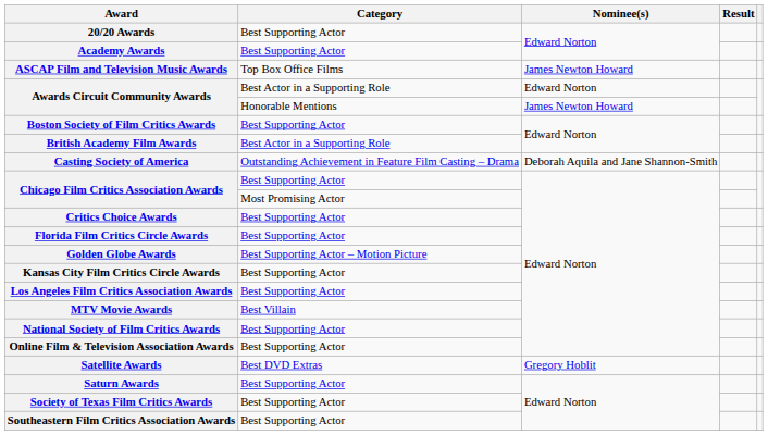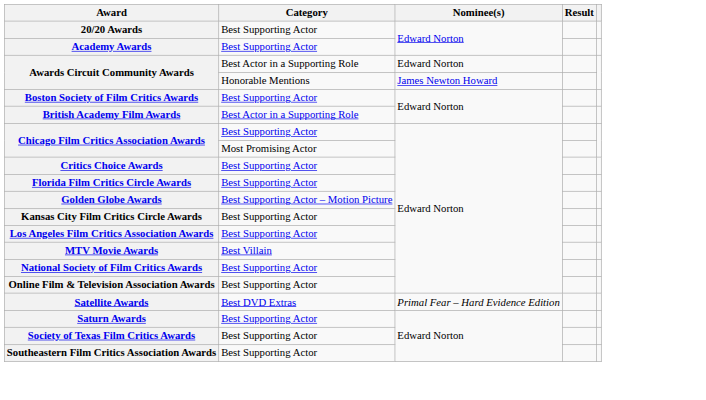- row: ASCAP Film and Television Music Awards | Top Box Office Films | James Newton Howard
- row: Casting Society of America | Outstanding Achievement in Feature Film Casting – Drama | Deborah Aquila and Jane Shannon-Smith
Satellite Awards | Nominee(s): Gregory Hoblit -> Primal Fear – Hard Evidence Edition
